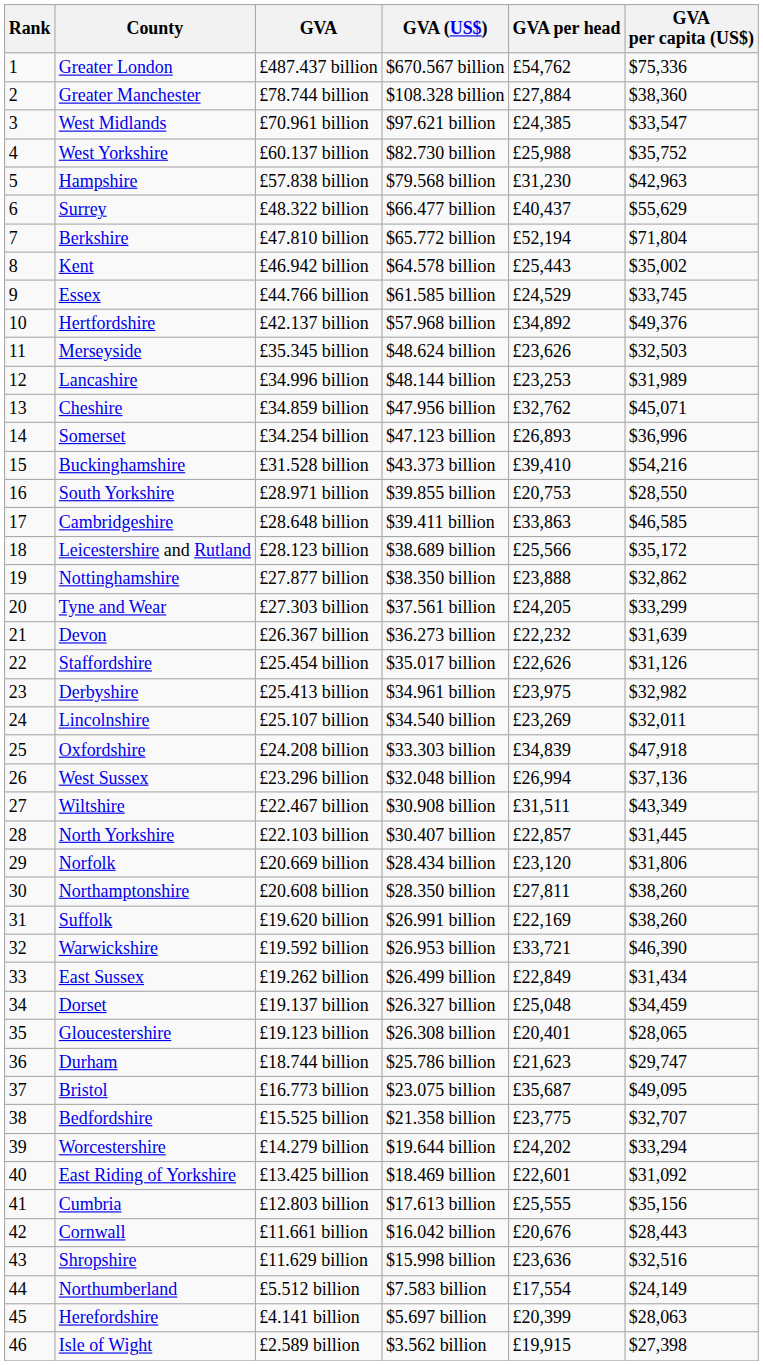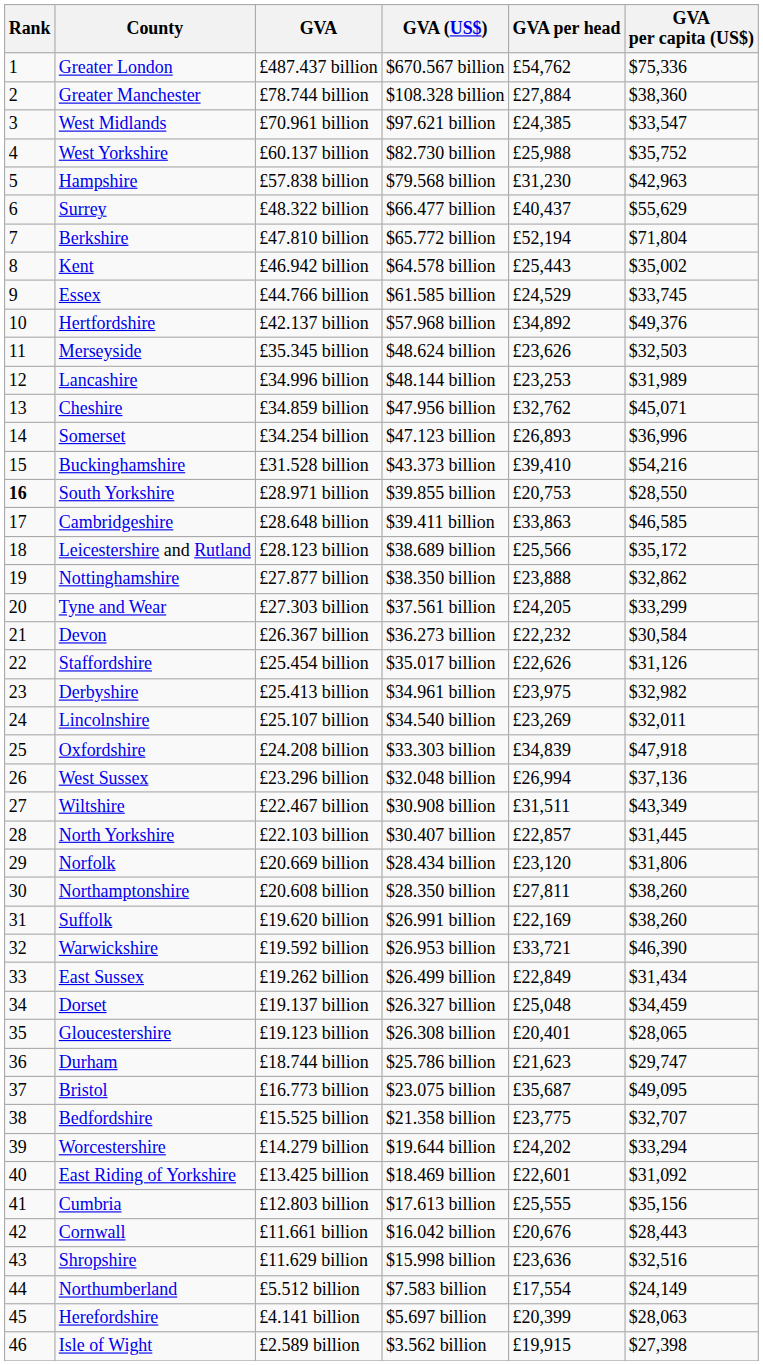South Yorkshire | Rank: normal -> bold
Devon | GVA per capita (US$): $31,639 -> $30,584
